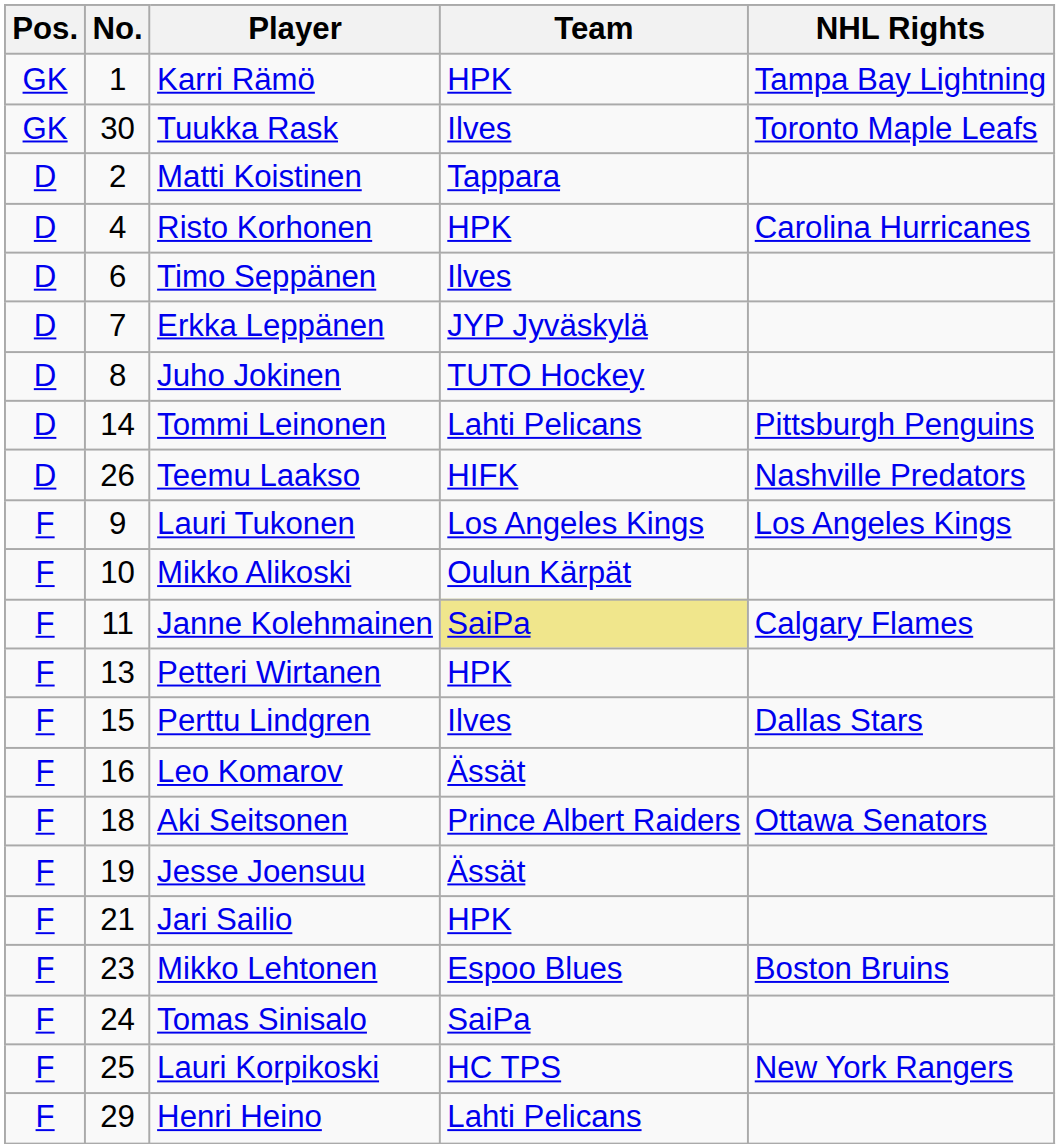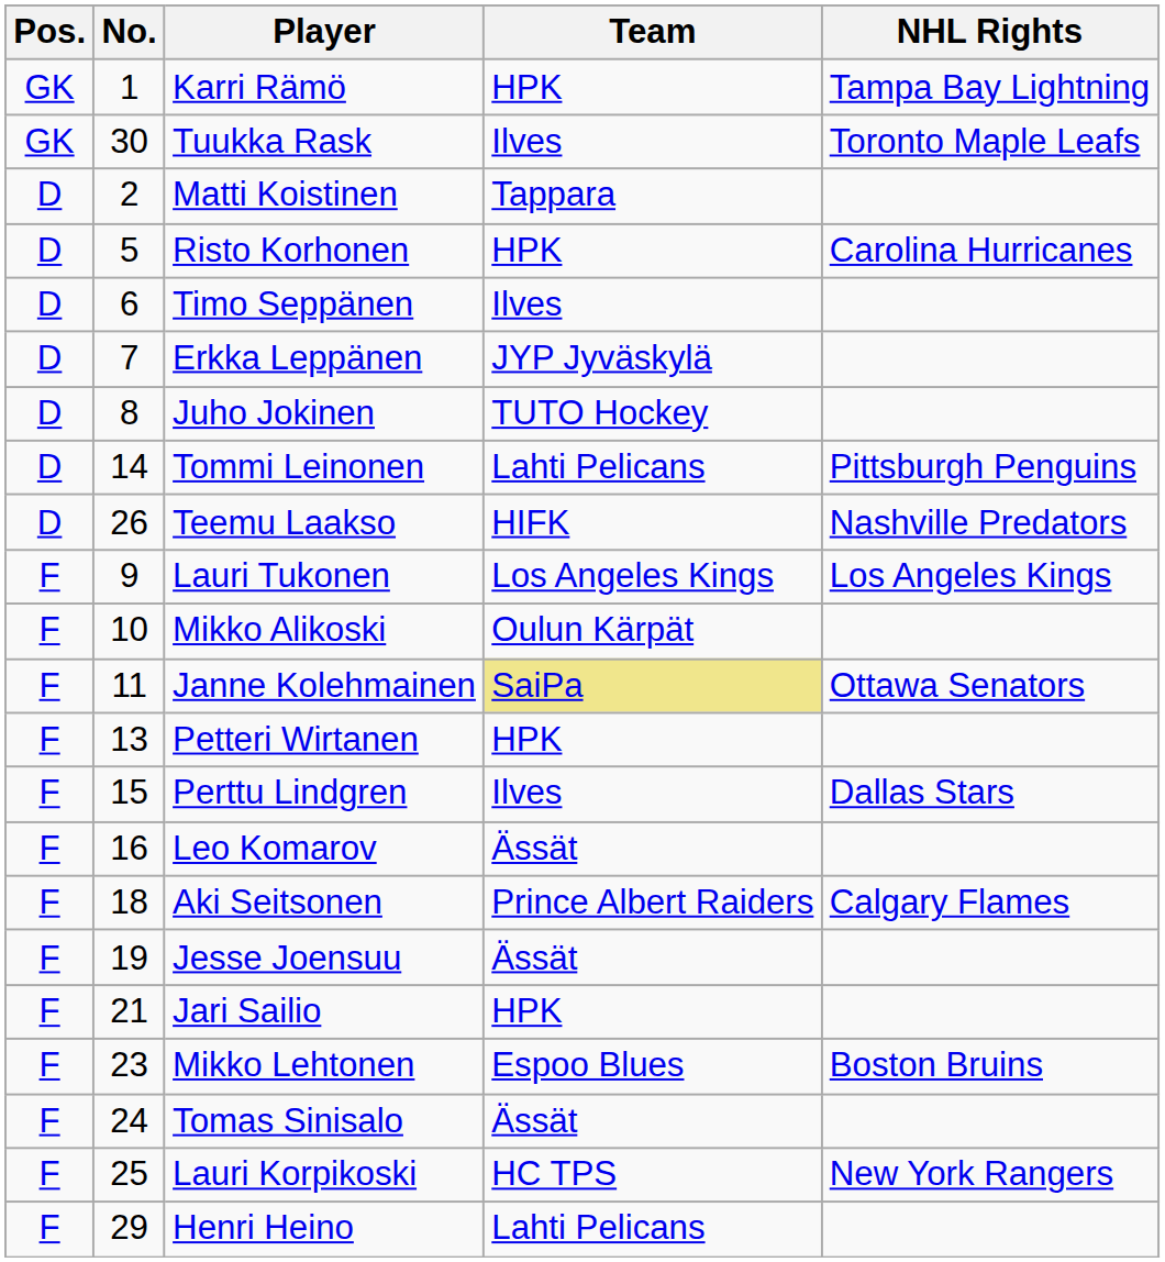Risto Korhonen | No.: 4 -> 5
Janne Kolehmainen | NHL Rights: Calgary Flames -> Ottawa Senators
Aki Seitsonen | NHL Rights: Ottawa Senators -> Calgary Flames
Tomas Sinisalo | Team: SaiPa -> Ässät
